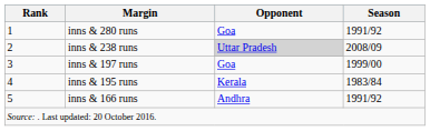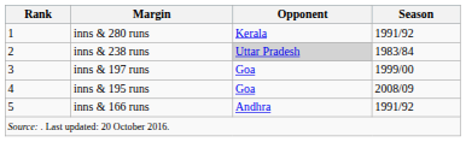inns & 280 runs | Opponent: Goa -> Kerala
inns & 238 runs | Season: 2008/09 -> 1983/84
inns & 195 runs | Opponent: Kerala -> Goa
inns & 195 runs | Season: 1983/84 -> 2008/09
